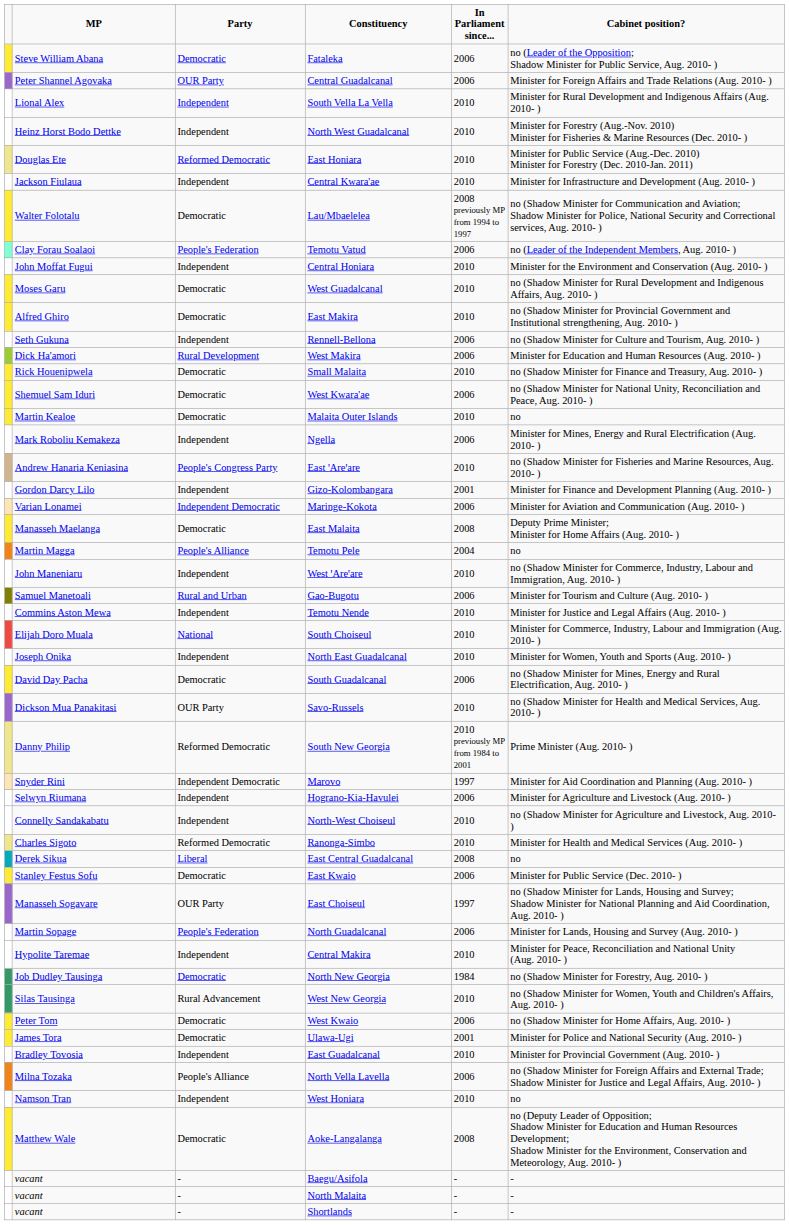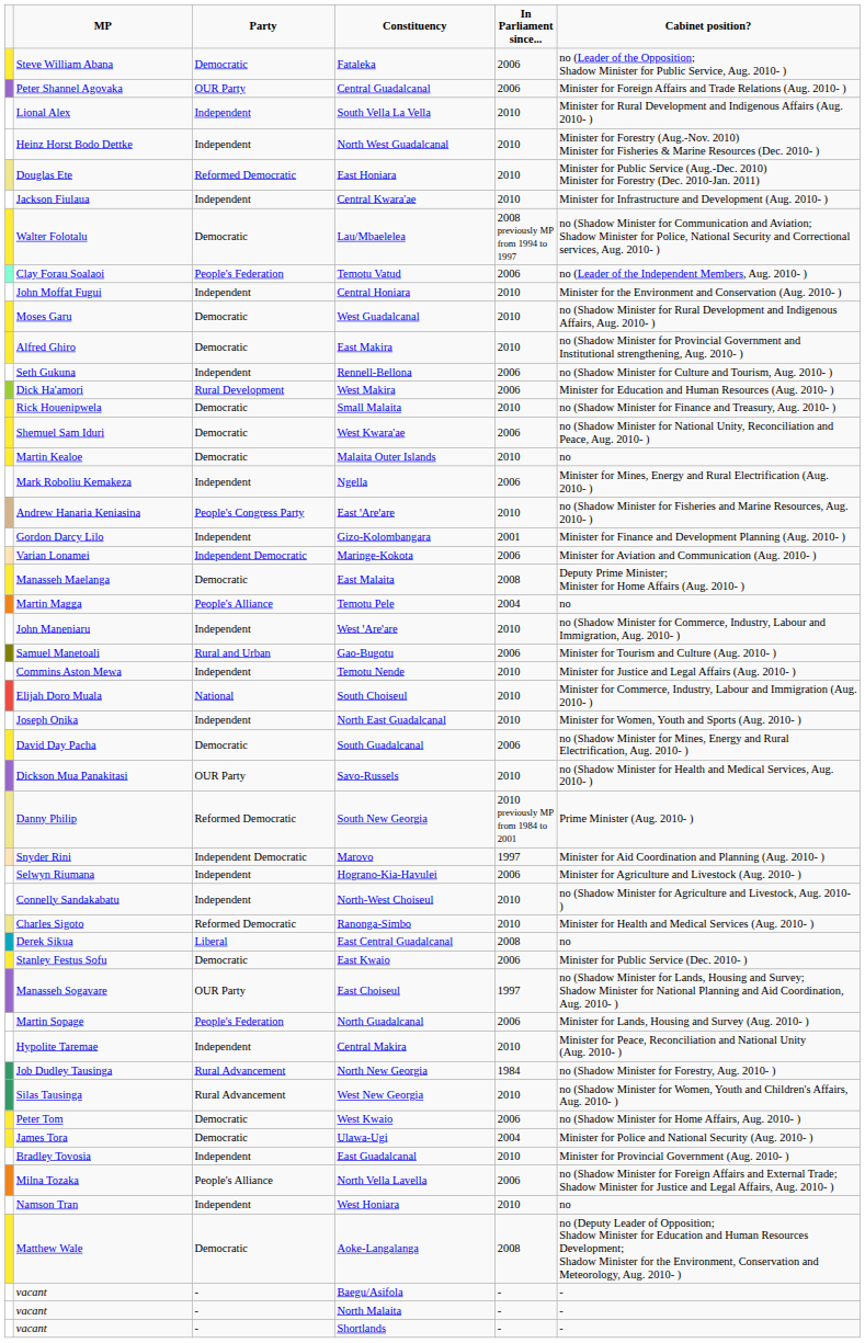North New Georgia | Party: Democratic -> Rural Advancement
Ulawa-Ugi | In Parliament since...: 2001 -> 2004
